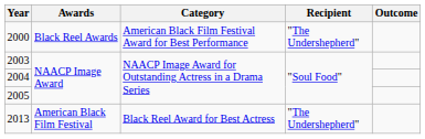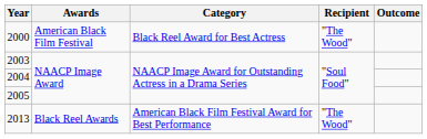2000 | Awards: Black Reel Awards -> American Black Film Festival
2000 | Category: American Black Film Festival Award for Best Performance -> Black Reel Award for Best Actress
2000 | Recipient: "The Undershepherd" -> "The Wood"
2013 | Awards: American Black Film Festival -> Black Reel Awards
2013 | Category: Black Reel Award for Best Actress -> American Black Film Festival Award for Best Performance
2013 | Recipient: "The Undershepherd" -> "The Wood"
